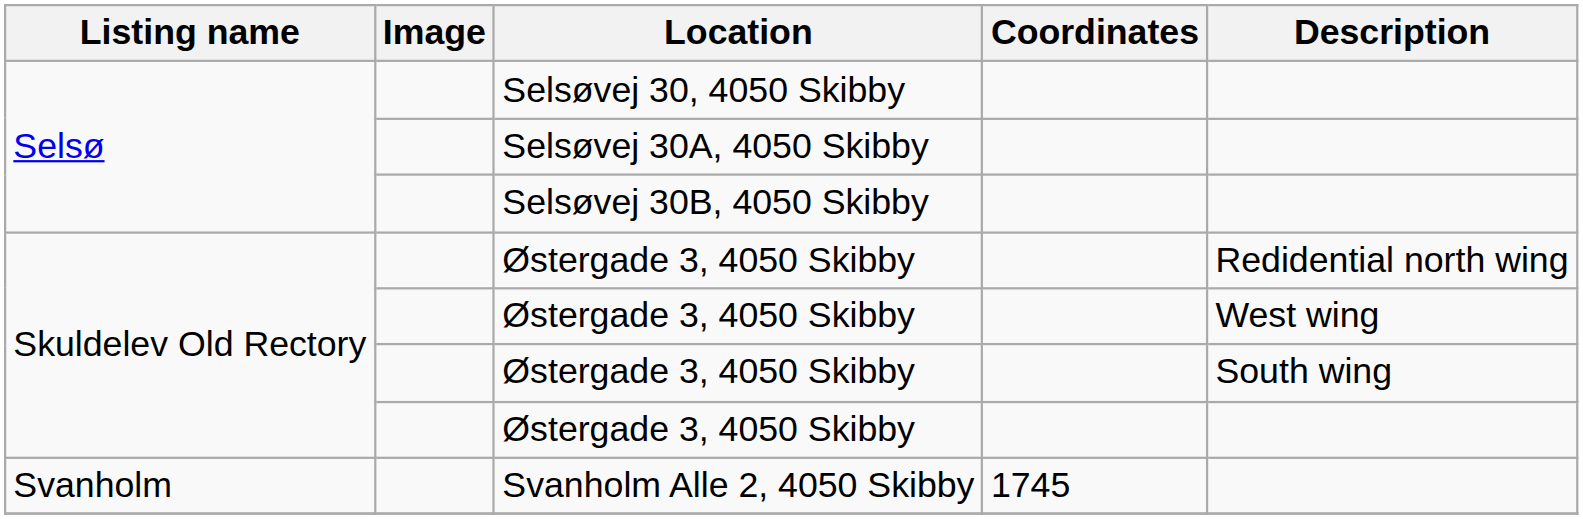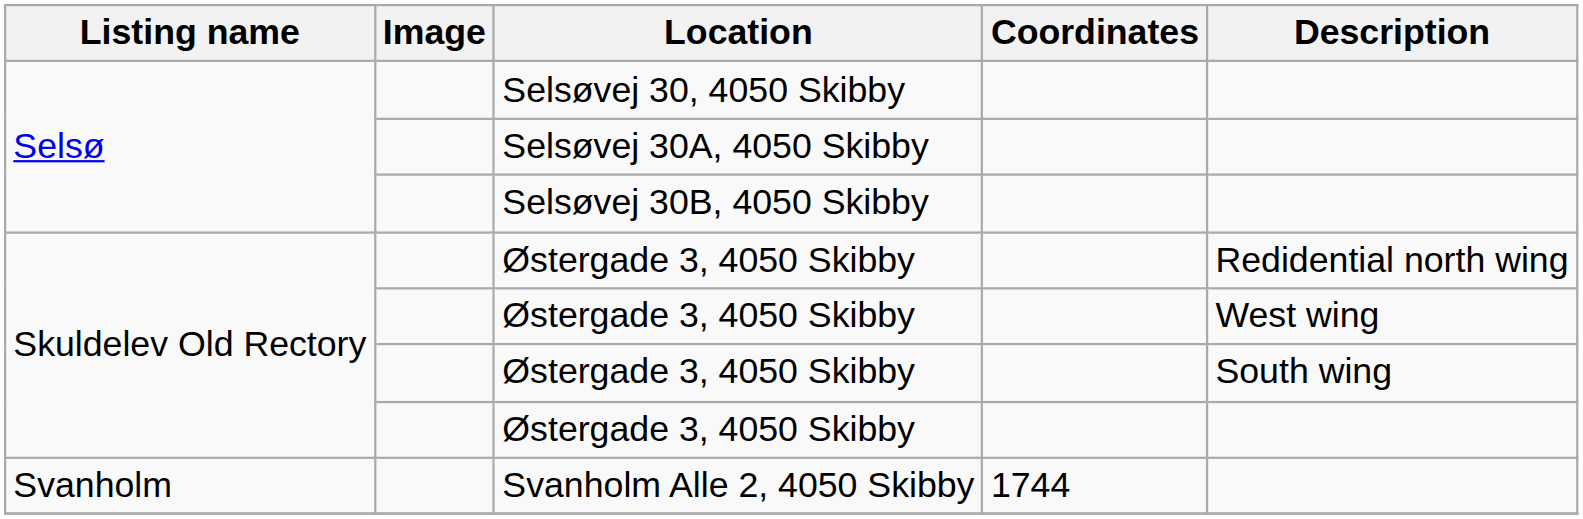Svanholm Alle 2, 4050 Skibby | Coordinates: 1745 -> 1744
